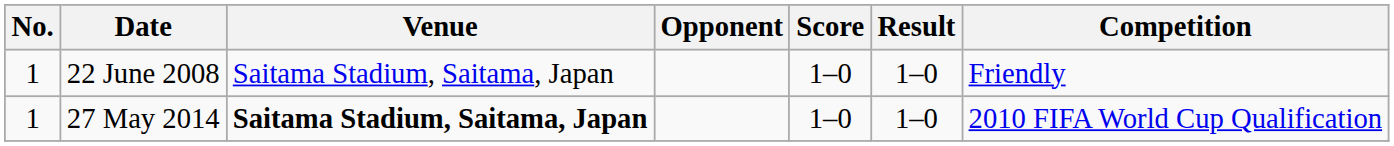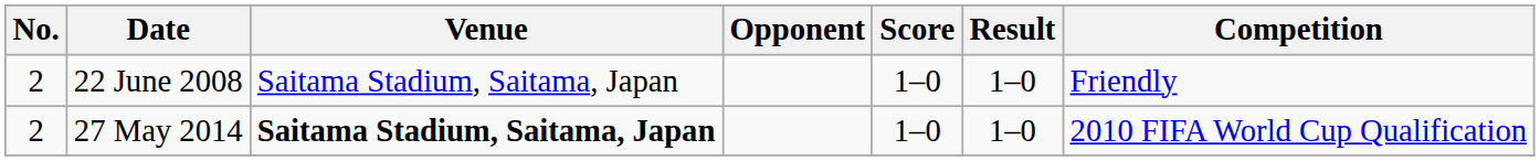22 June 2008 | No.: 1 -> 2
27 May 2014 | No.: 1 -> 2
